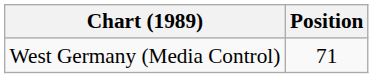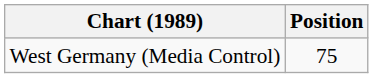West Germany (Media Control) | Position: 71 -> 75
